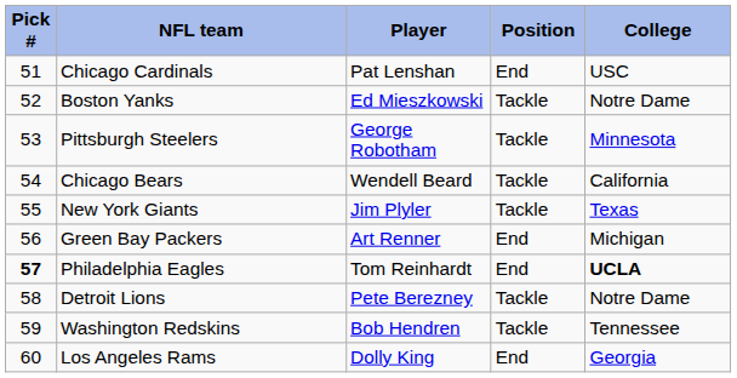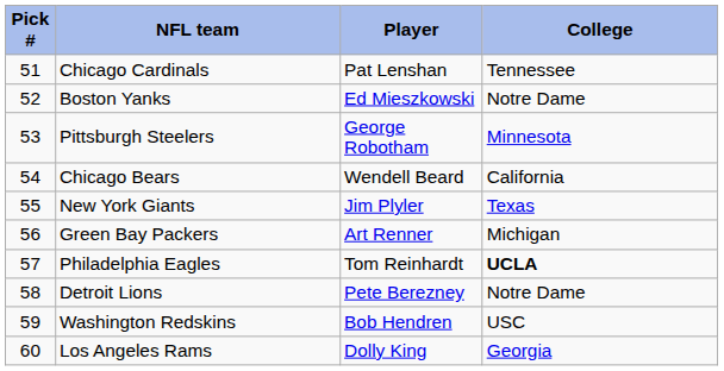- column: Position | End | Tackle | Tackle | Tackle | Tackle | End | End | Tackle | Tackle | End
Chicago Cardinals | College: USC -> Tennessee
Philadelphia Eagles | Pick #: bold -> normal
Washington Redskins | College: Tennessee -> USC
